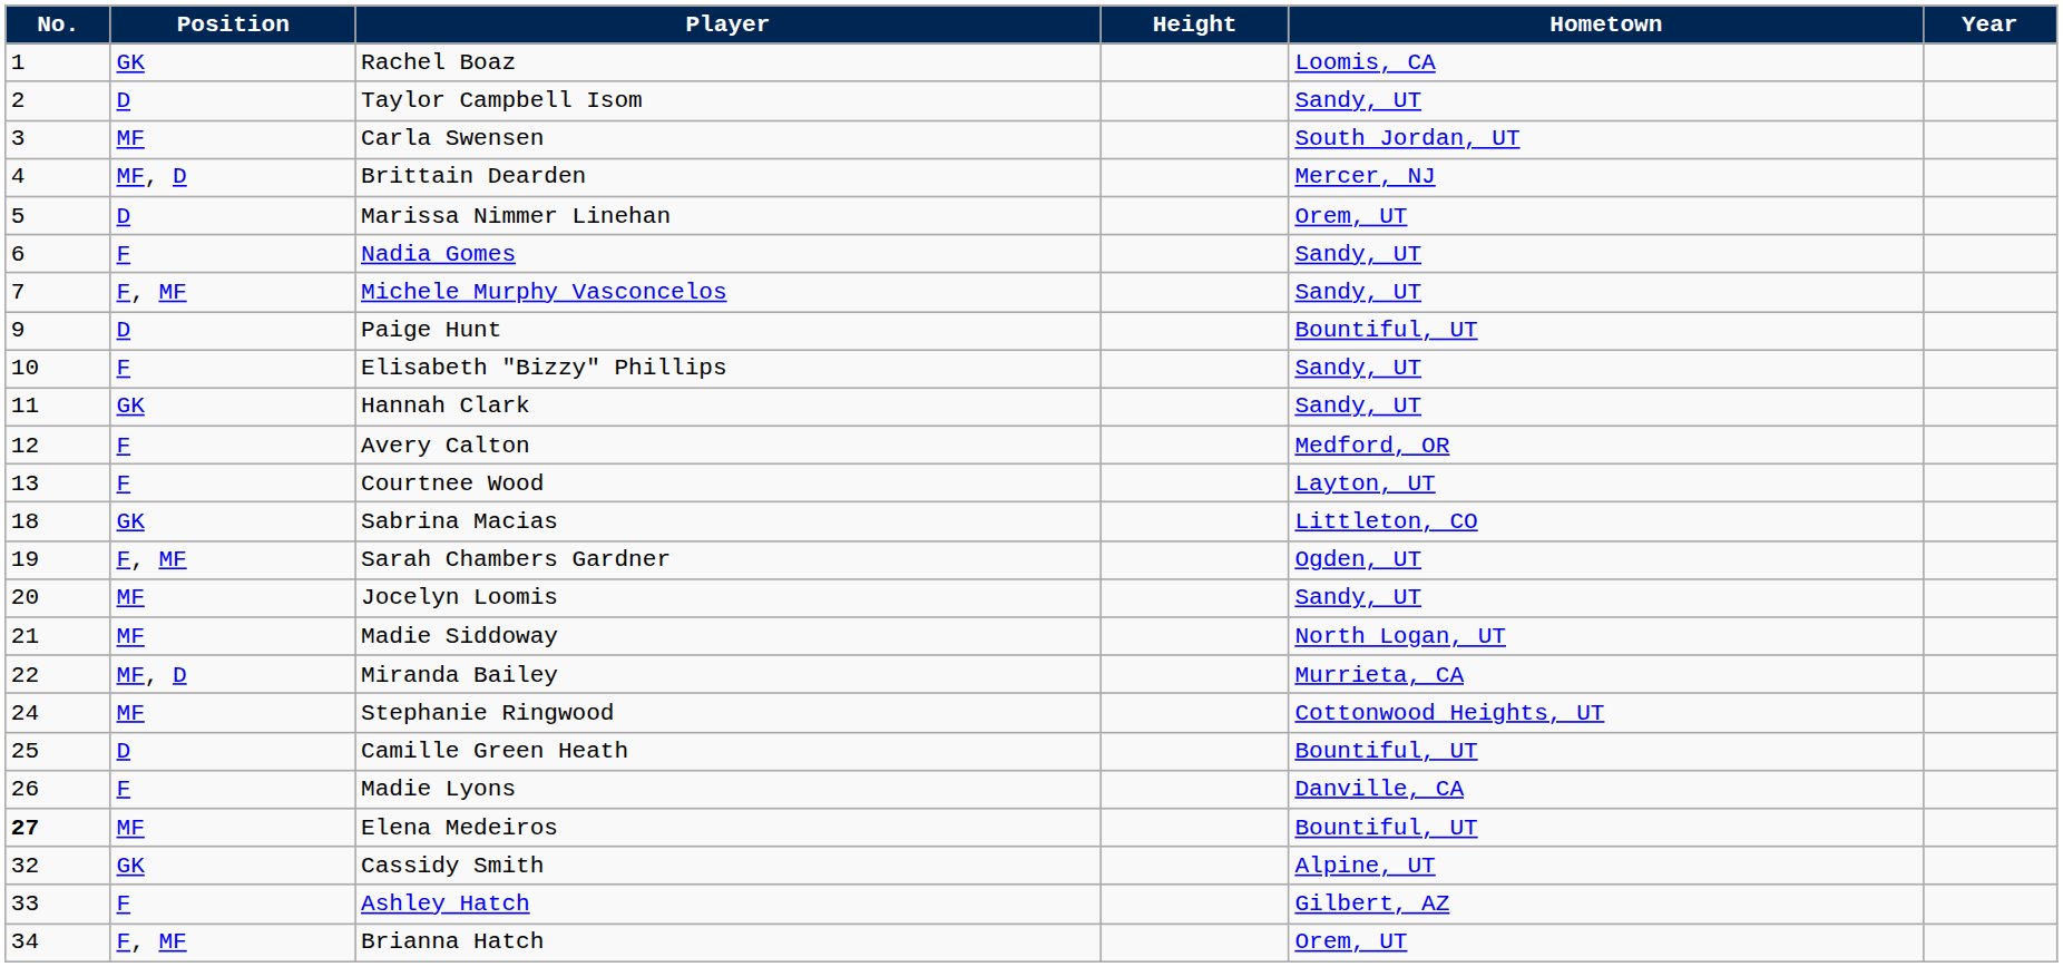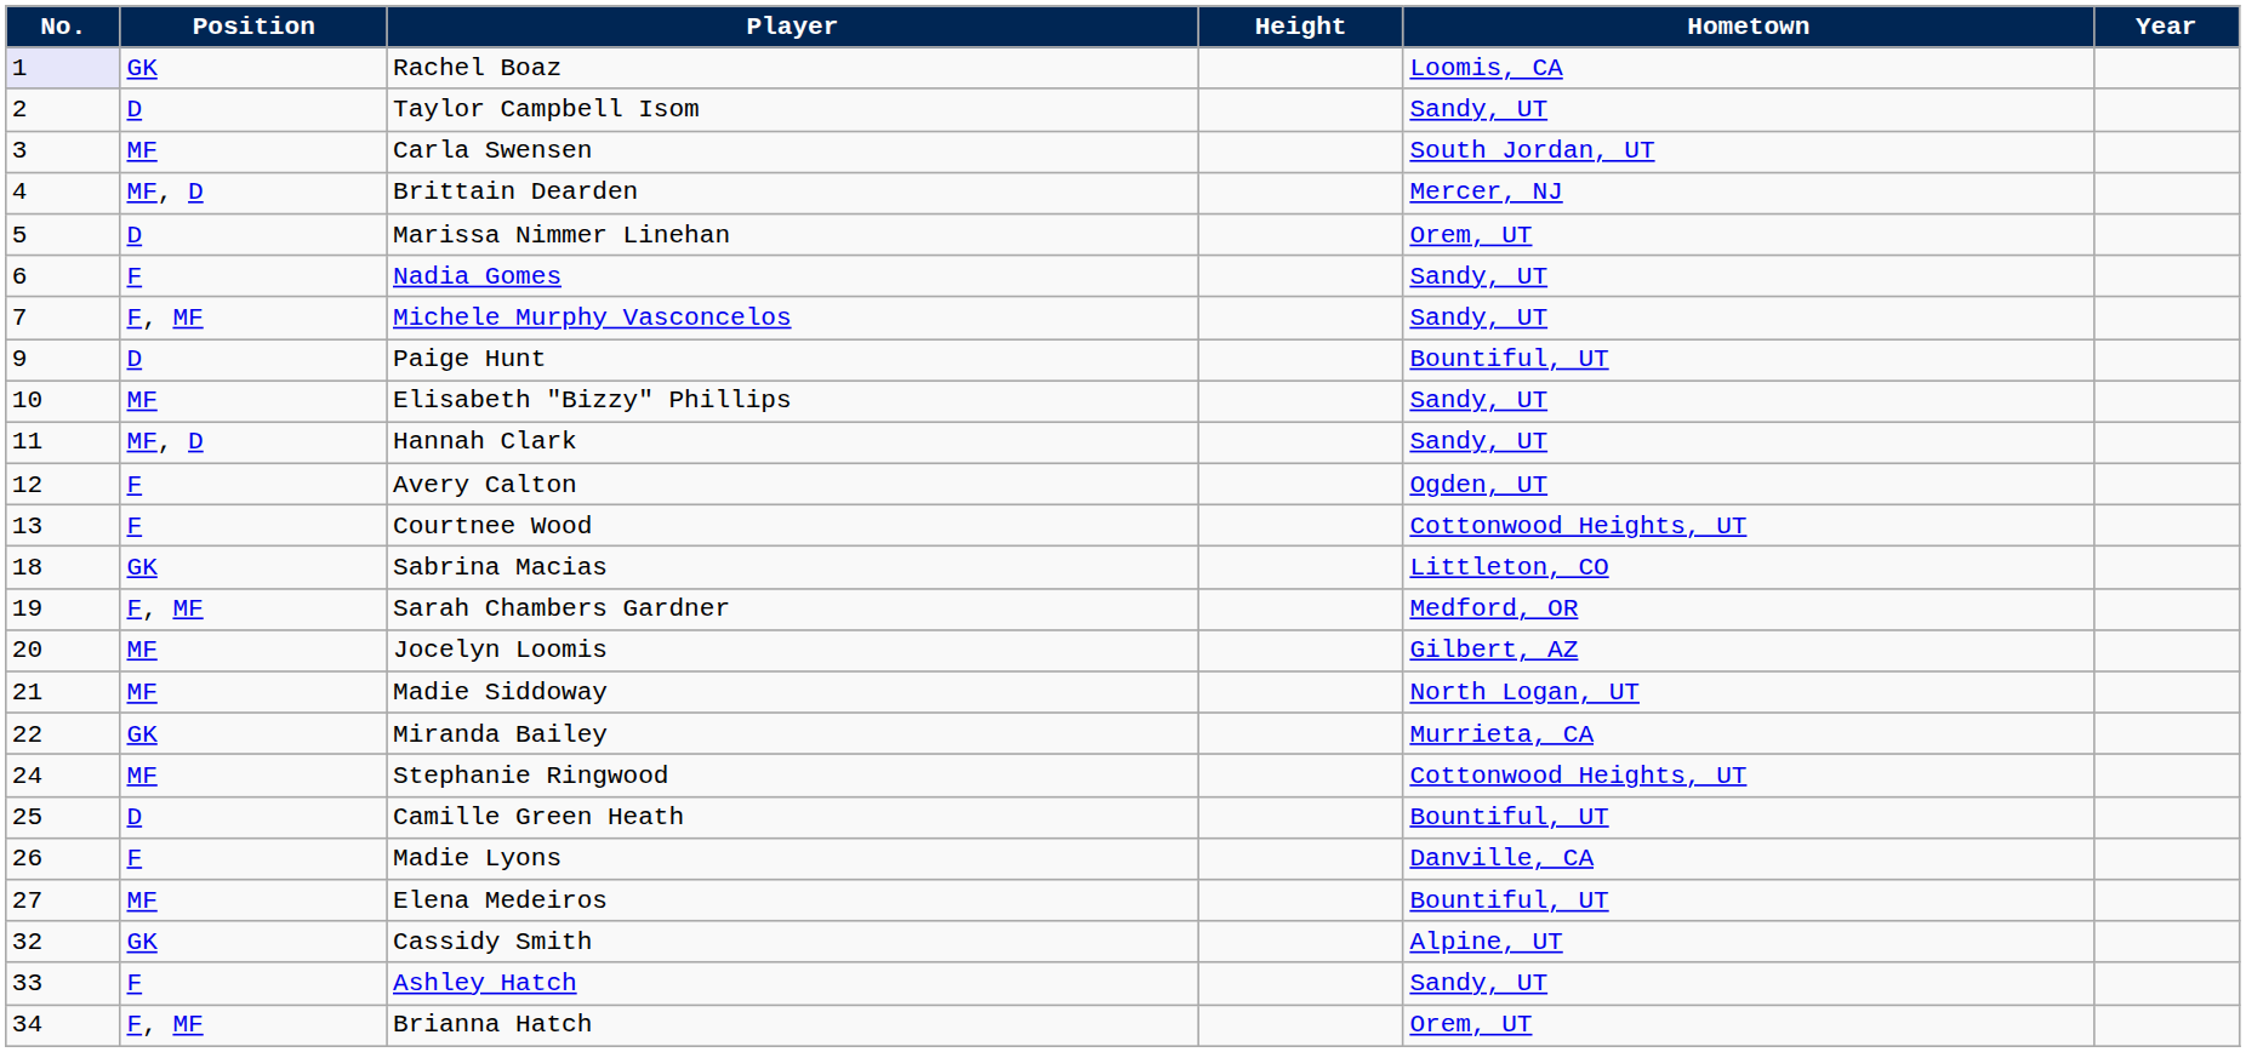Rachel Boaz | No.: no background -> lavender background
Elisabeth "Bizzy" Phillips | Position: F -> MF
Hannah Clark | Position: GK -> MF, D
Avery Calton | Hometown: Medford, OR -> Ogden, UT
Courtnee Wood | Hometown: Layton, UT -> Cottonwood Heights, UT
Sarah Chambers Gardner | Hometown: Ogden, UT -> Medford, OR
Jocelyn Loomis | Hometown: Sandy, UT -> Gilbert, AZ
Miranda Bailey | Position: MF, D -> GK
Elena Medeiros | No.: bold -> normal
Ashley Hatch | Hometown: Gilbert, AZ -> Sandy, UT
